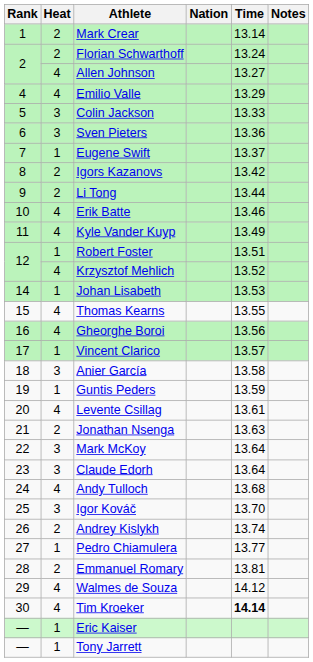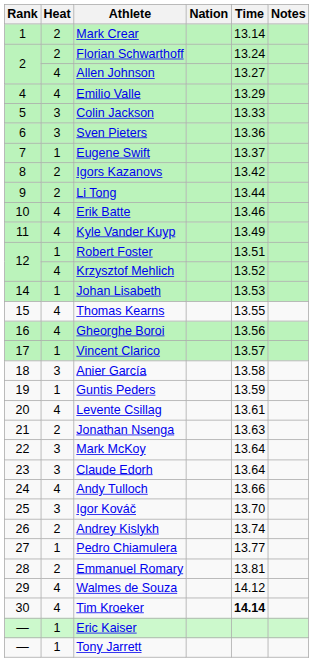Andy Tulloch | Time: 13.68 -> 13.66
